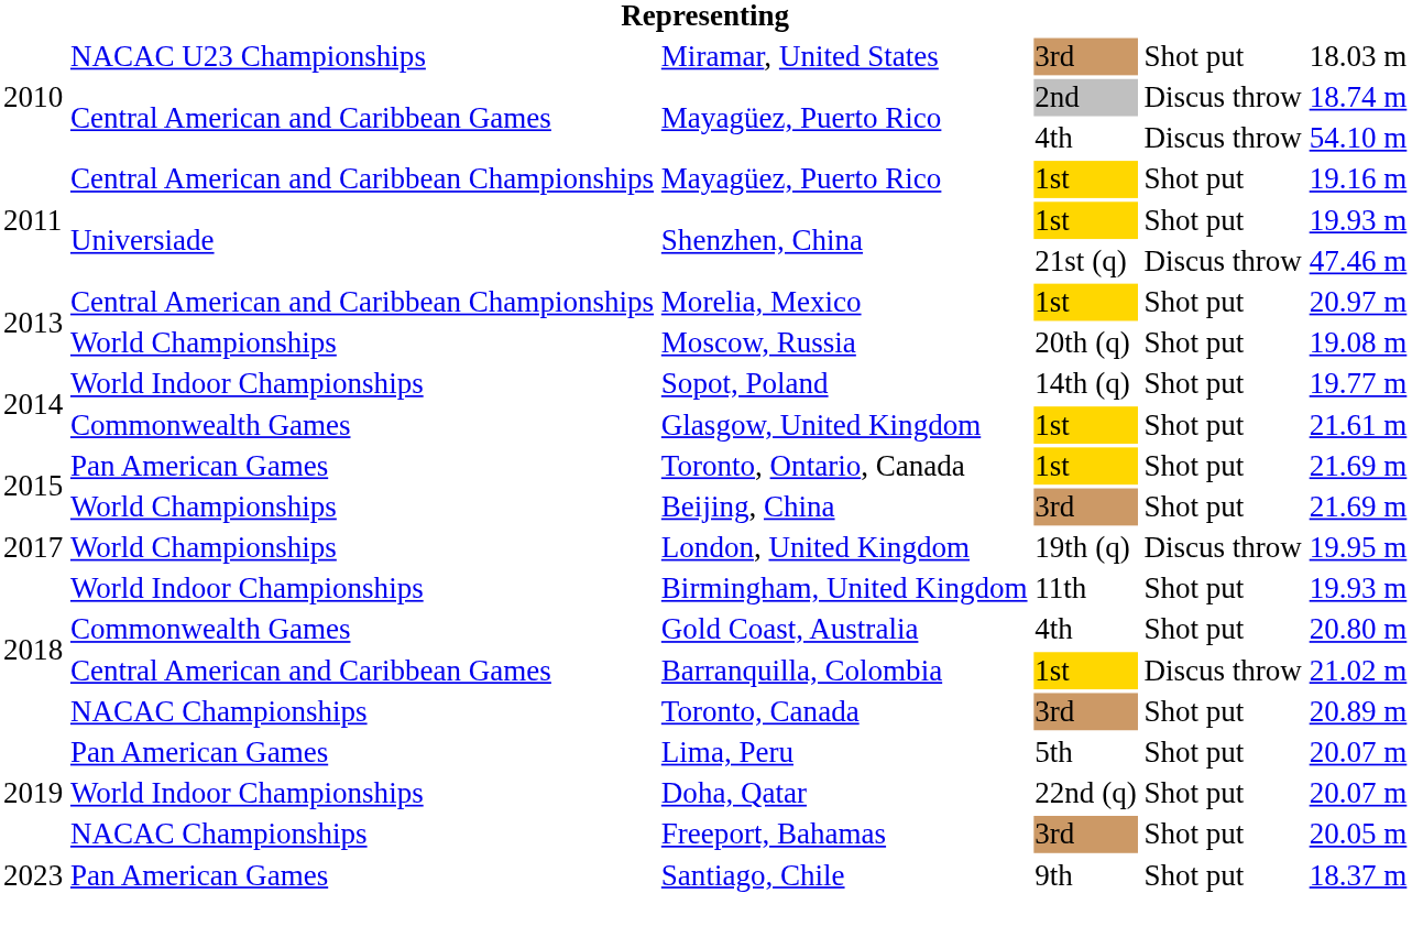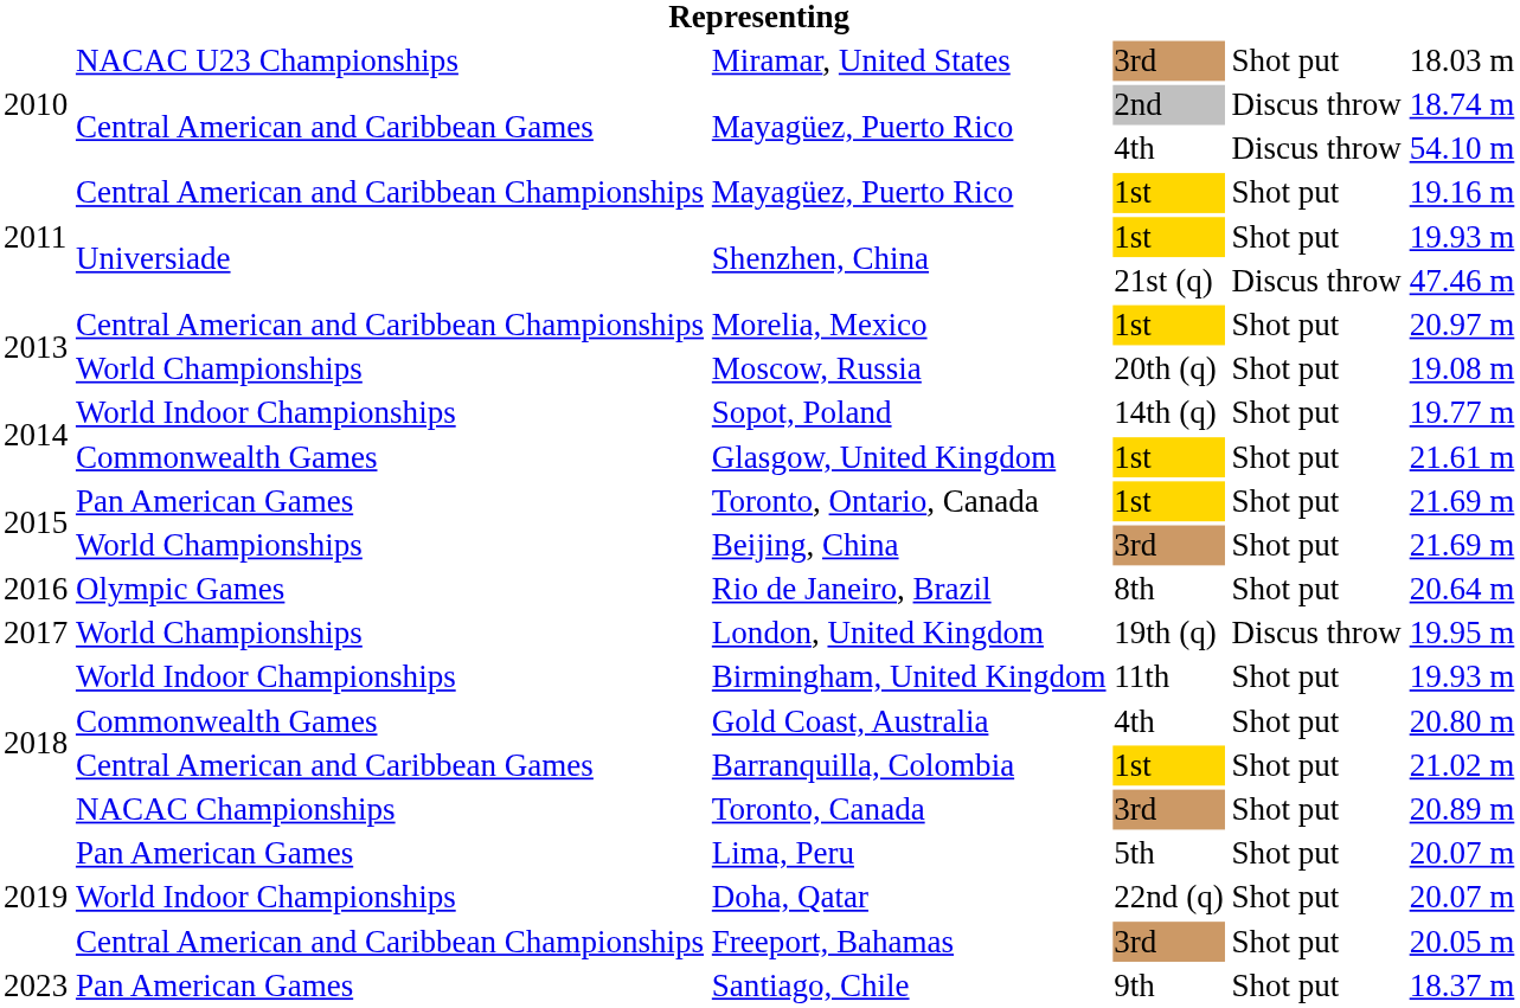+ row: 2016 | Olympic Games | Rio de Janeiro, Brazil | 8th | Shot put | 20.64 m
Barranquilla, Colombia | column 5: Discus throw -> Shot put
Freeport, Bahamas | column 2: NACAC Championships -> Central American and Caribbean Championships
